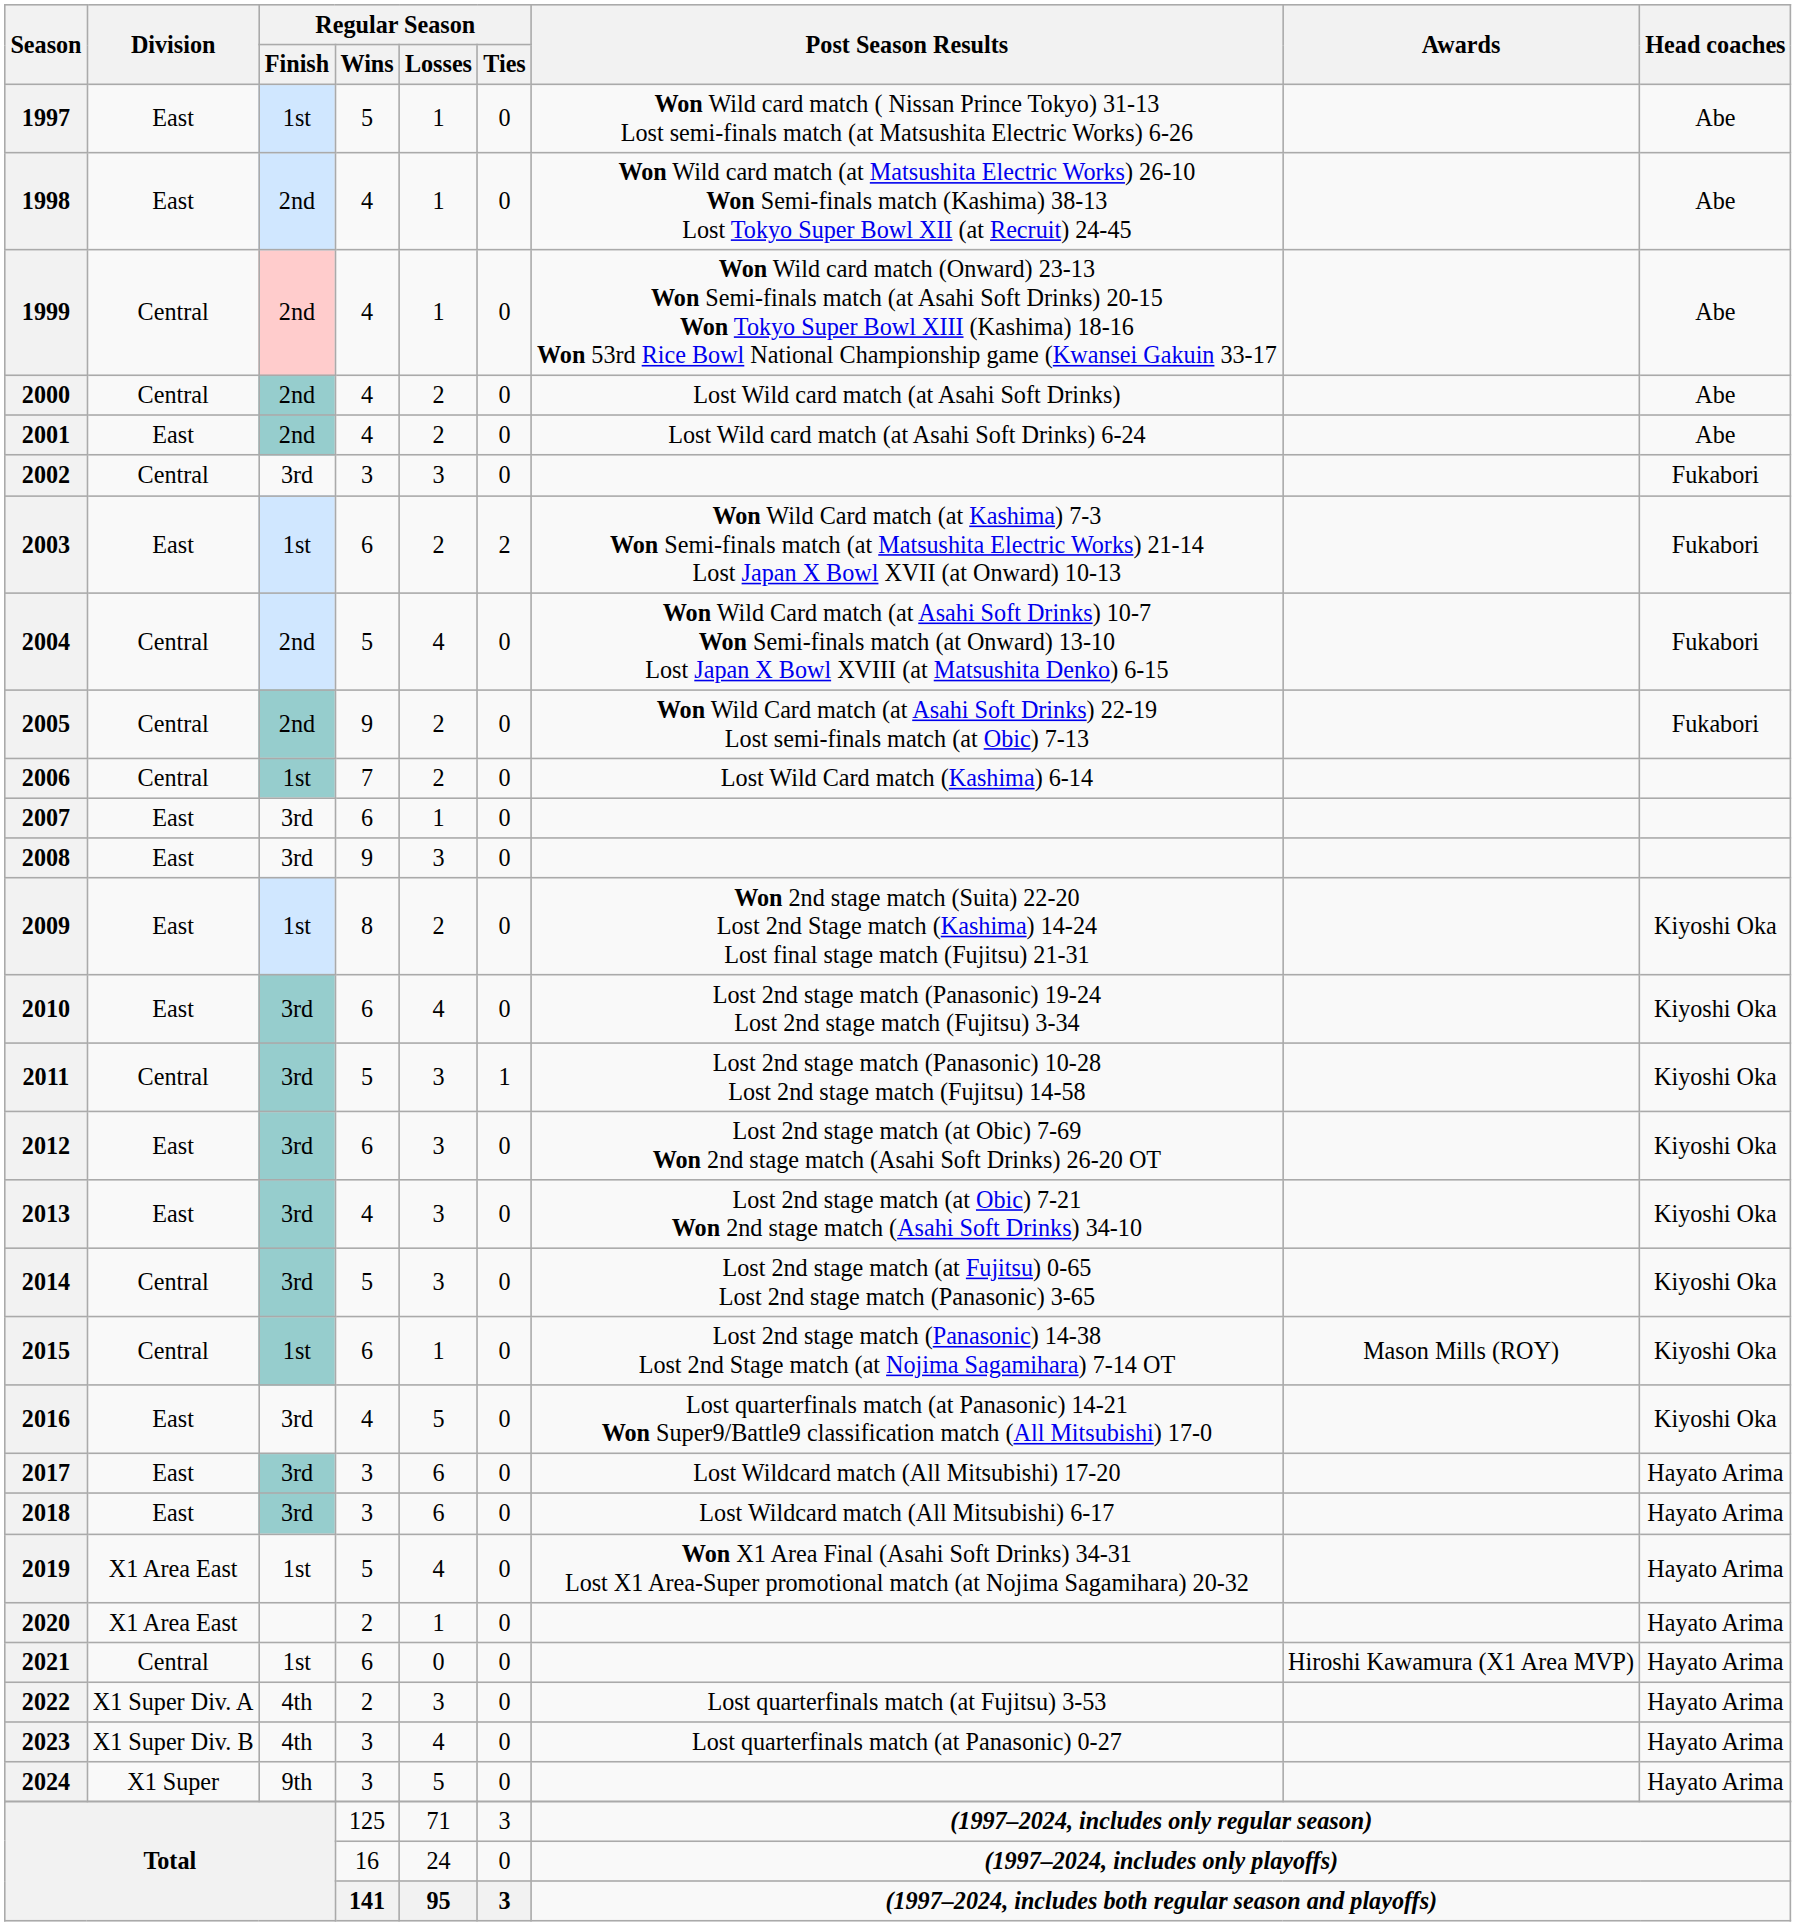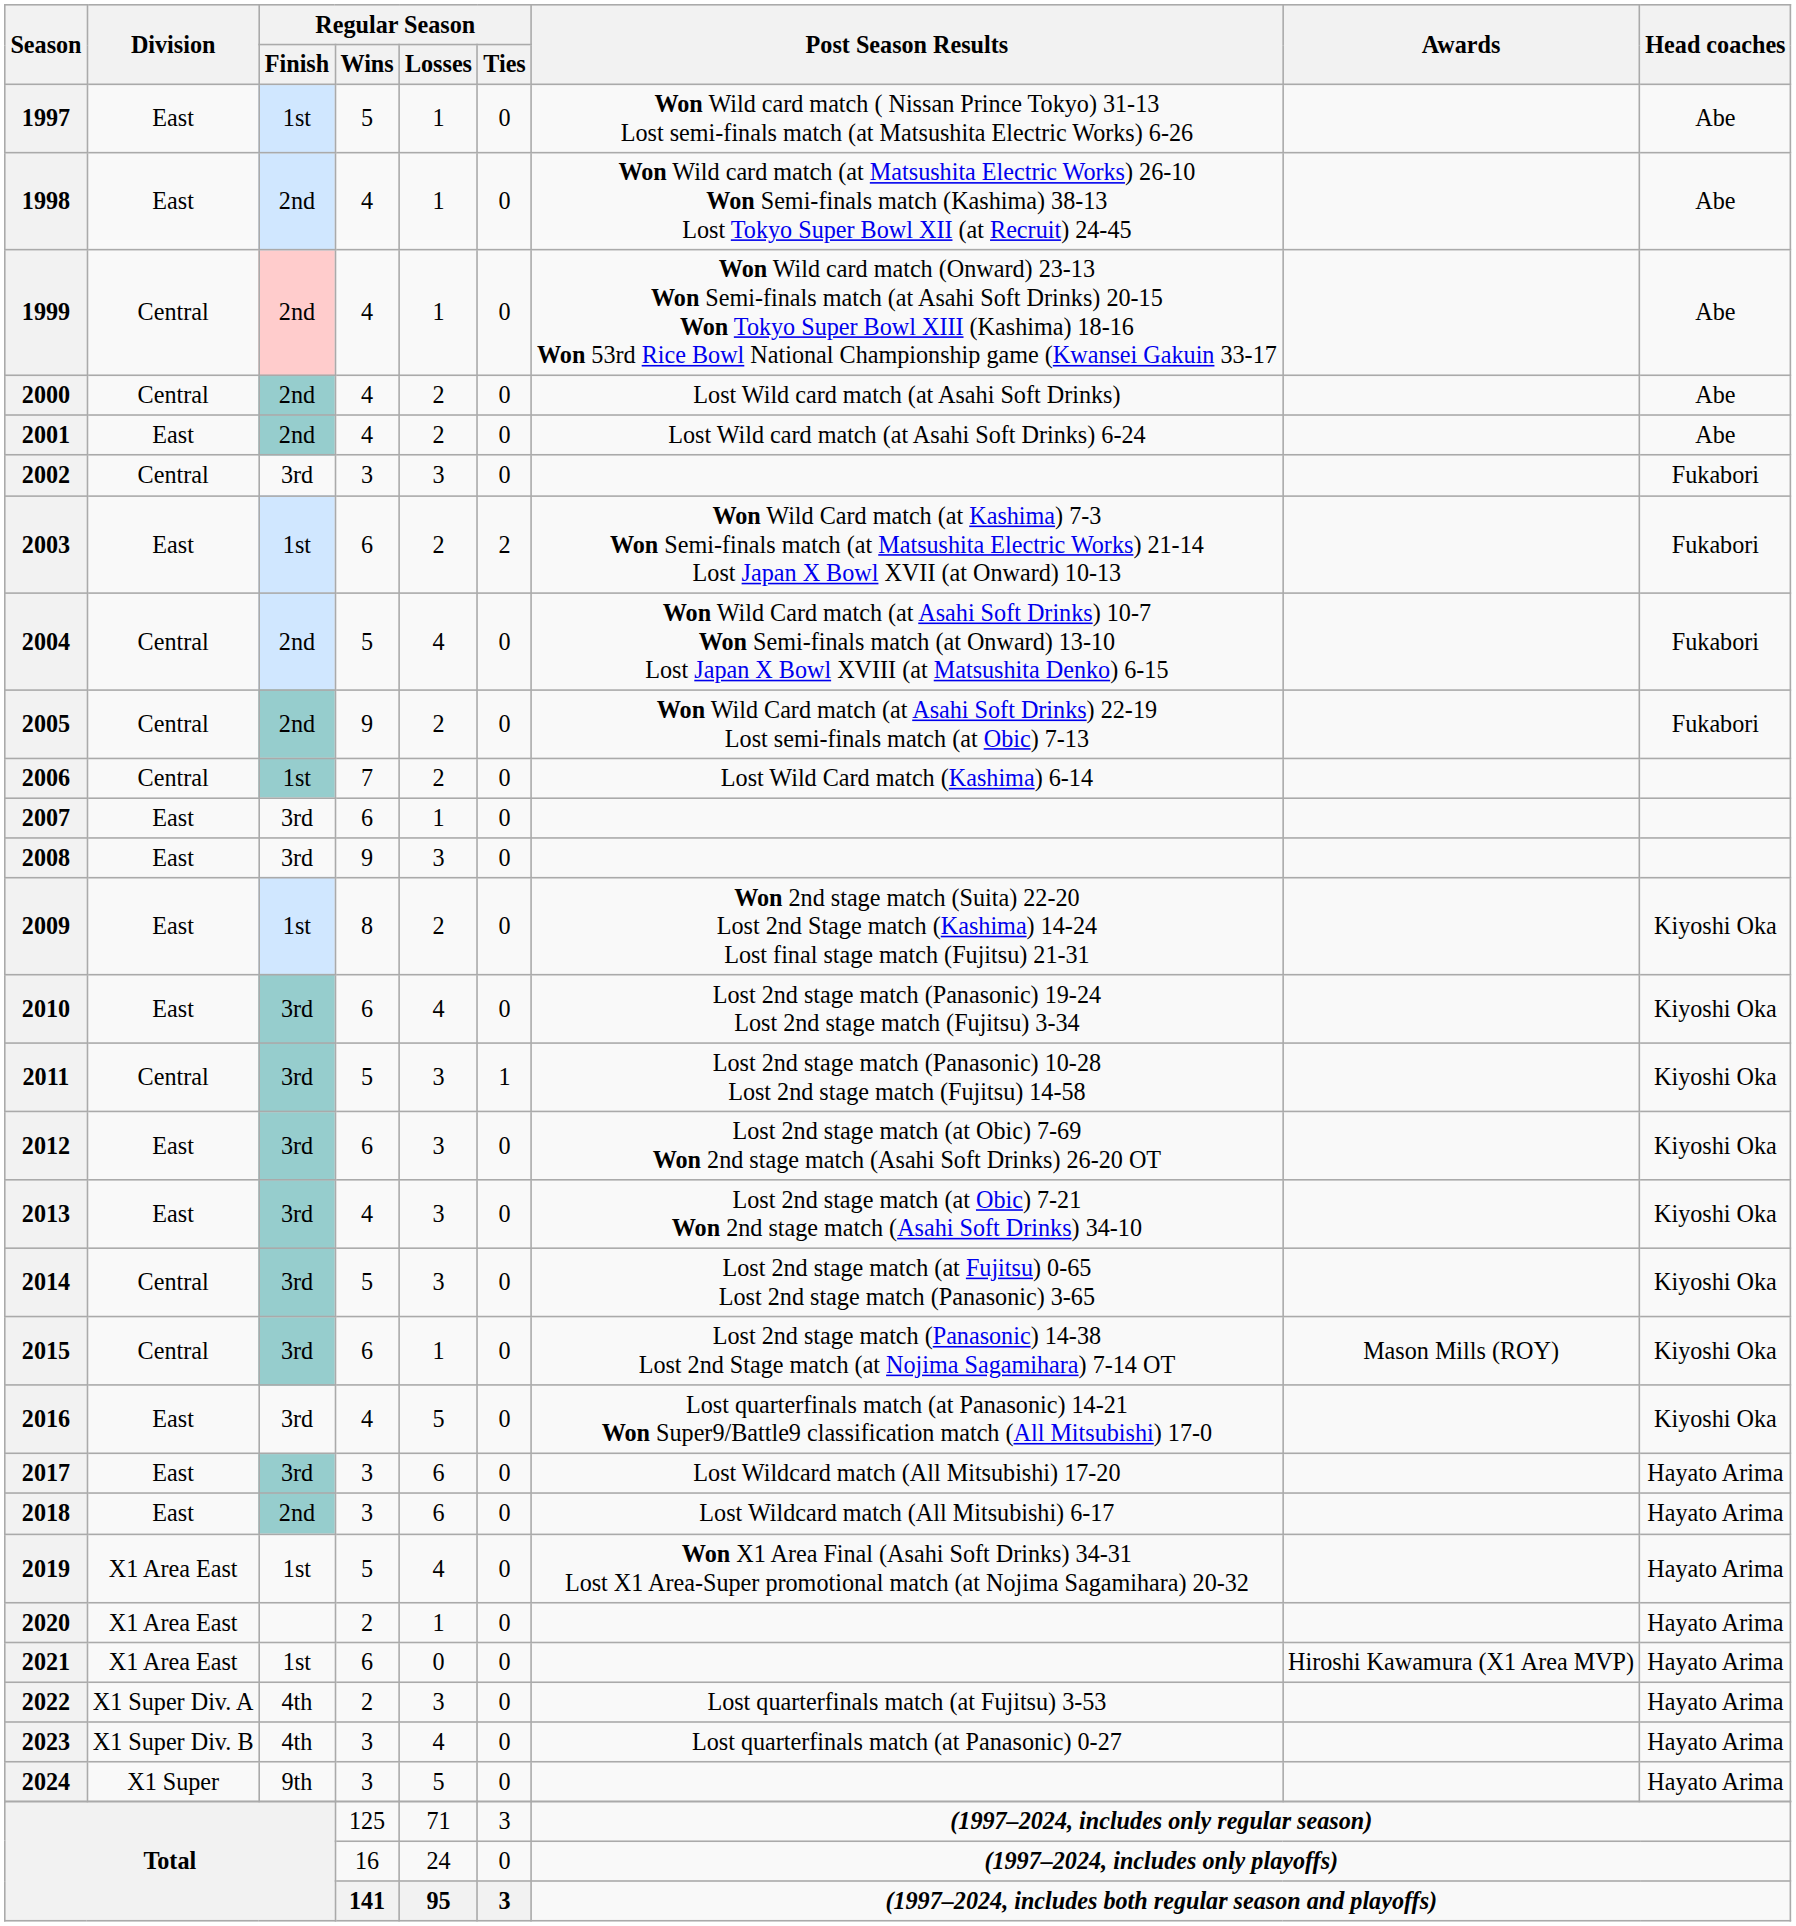2015 | Regular Season / Finish: 1st -> 3rd
2018 | Regular Season / Finish: 3rd -> 2nd
2021 | Division: Central -> X1 Area East
